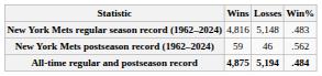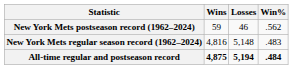rows swapped: New York Mets regular season record (1962–2024) <-> New York Mets postseason record (1962–2024)
